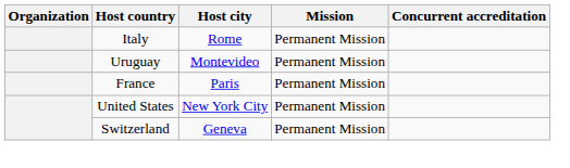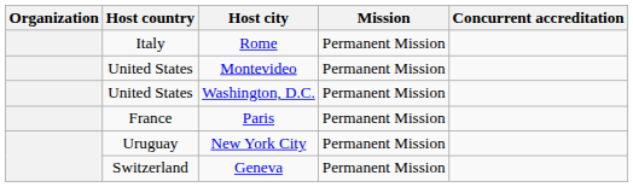Montevideo | Host country: Uruguay -> United States
+ row: United States | Washington, D.C. | Permanent Mission
New York City | Host country: United States -> Uruguay
